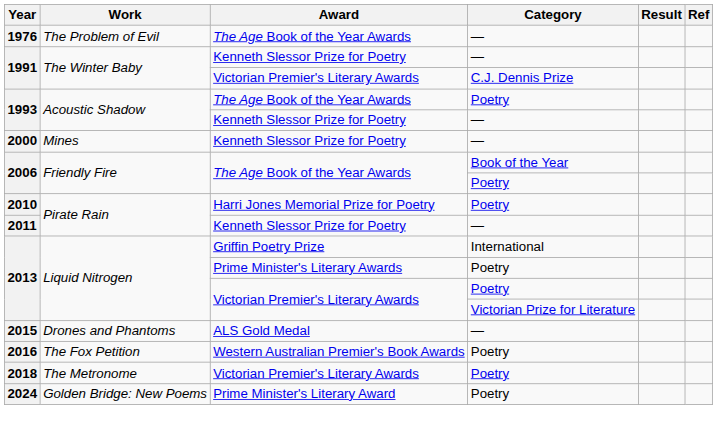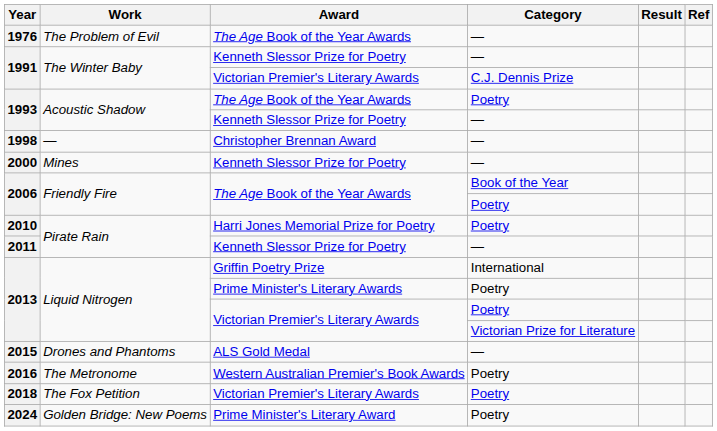+ row: 1998 | — | Christopher Brennan Award | —
2016 | Work: The Fox Petition -> The Metronome
2018 | Work: The Metronome -> The Fox Petition
